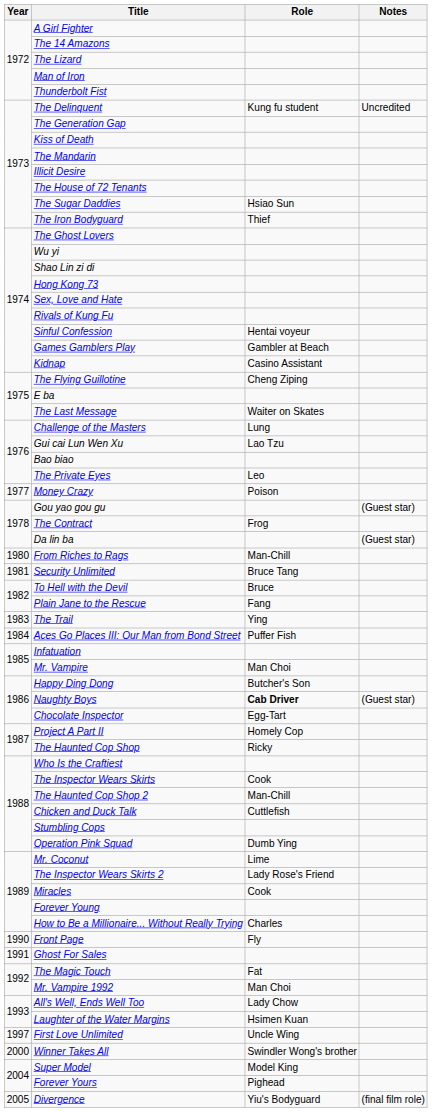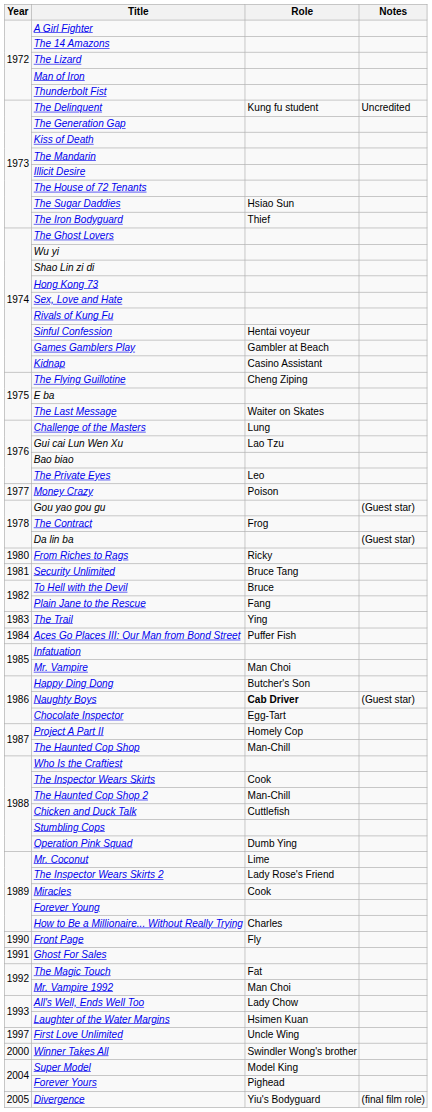From Riches to Rags | Role: Man-Chill -> Ricky
The Haunted Cop Shop | Role: Ricky -> Man-Chill
